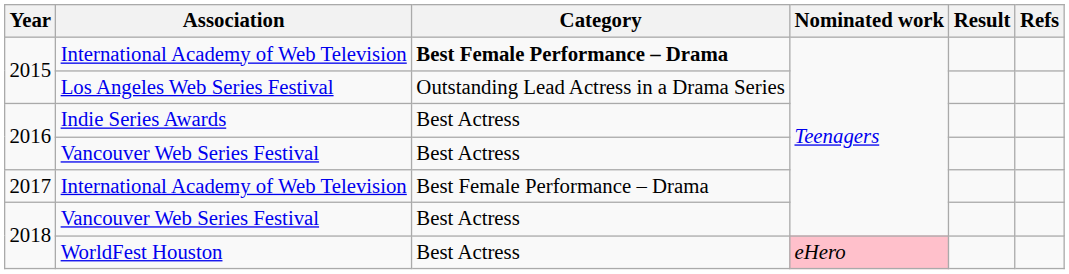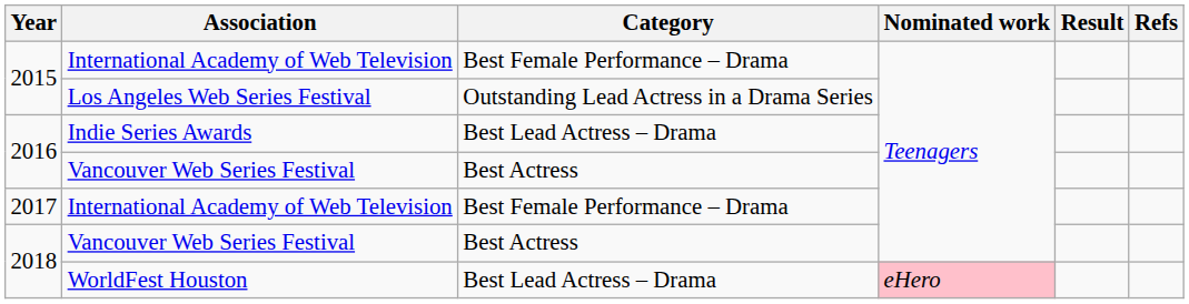2015 / International Academy of Web Television | Category: bold -> normal
Indie Series Awards | Category: Best Actress -> Best Lead Actress – Drama
WorldFest Houston | Category: Best Actress -> Best Lead Actress – Drama
